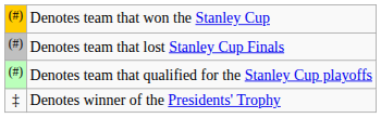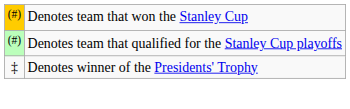- row: (#) | Denotes team that lost Stanley Cup Finals
